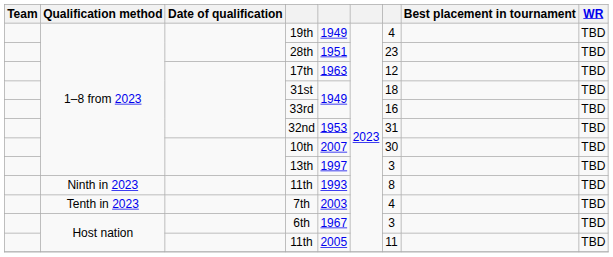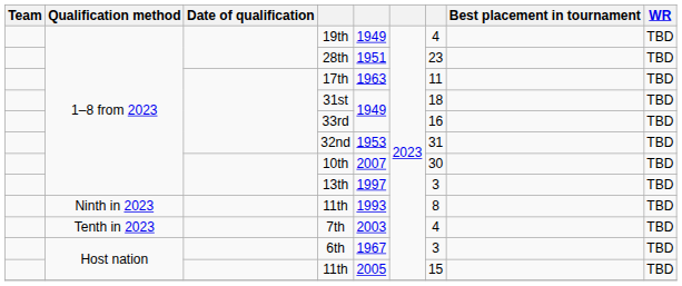17th | column 7: 12 -> 11
Host nation / 11th | column 7: 11 -> 15
